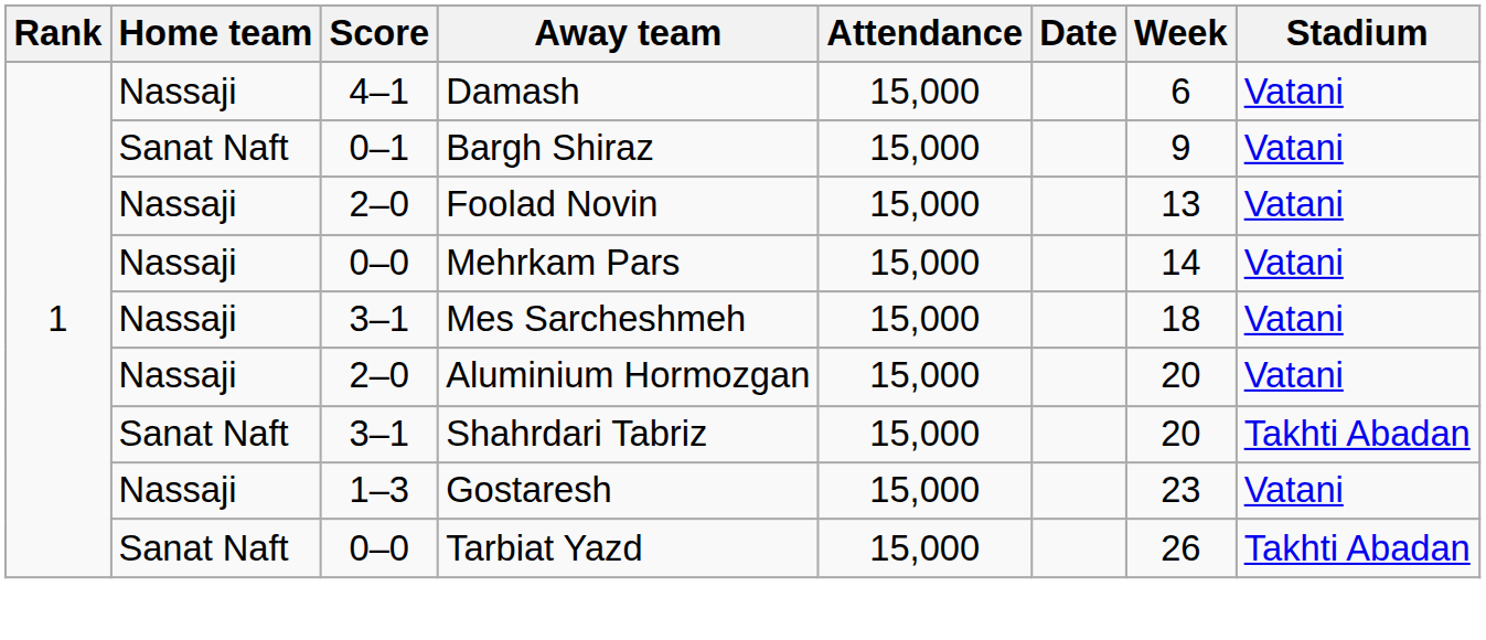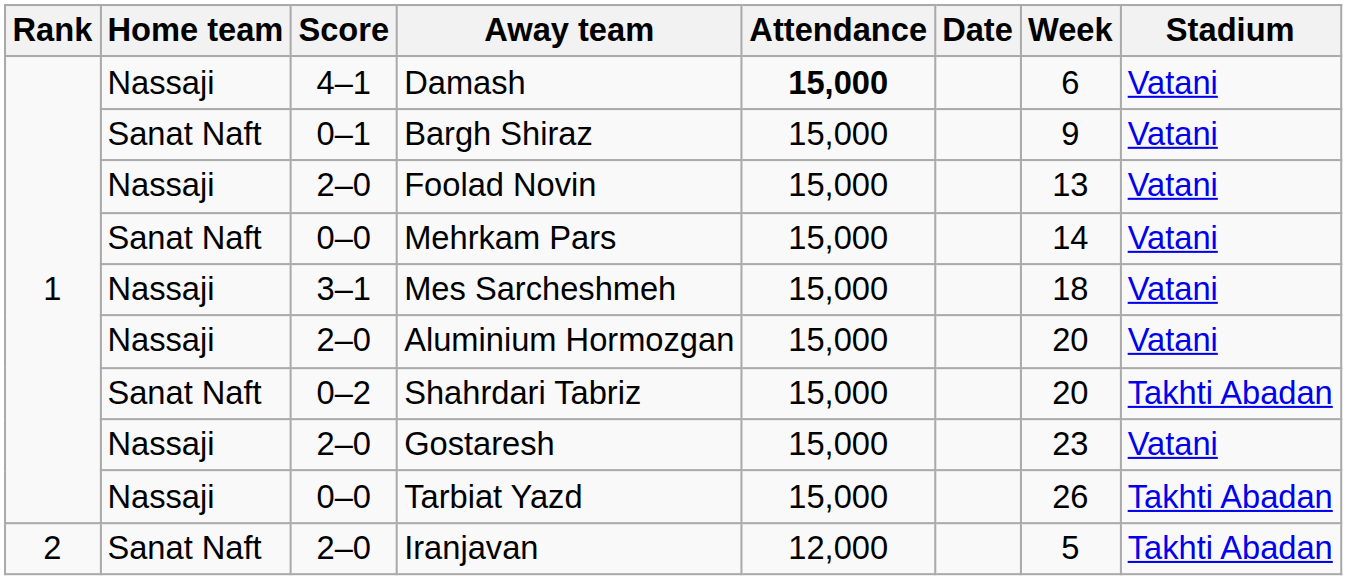Damash | Attendance: normal -> bold
Mehrkam Pars | Home team: Nassaji -> Sanat Naft
Shahrdari Tabriz | Score: 3–1 -> 0–2
Gostaresh | Score: 1–3 -> 2–0
Tarbiat Yazd | Home team: Sanat Naft -> Nassaji
+ row: 2 | Sanat Naft | 2–0 | Iranjavan | 12,000 | 5 | Takhti Abadan
